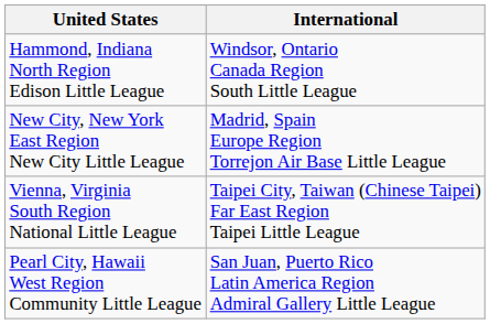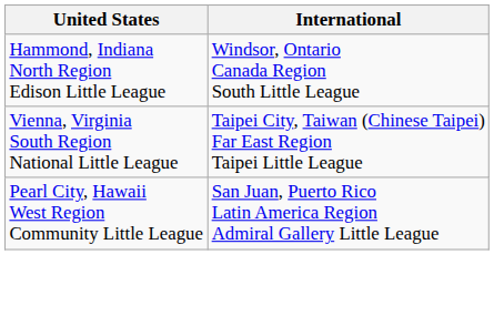- row: New City, New York East Region New City Little League | Madrid, Spain Europe Region Torrejon Air Base Little League
